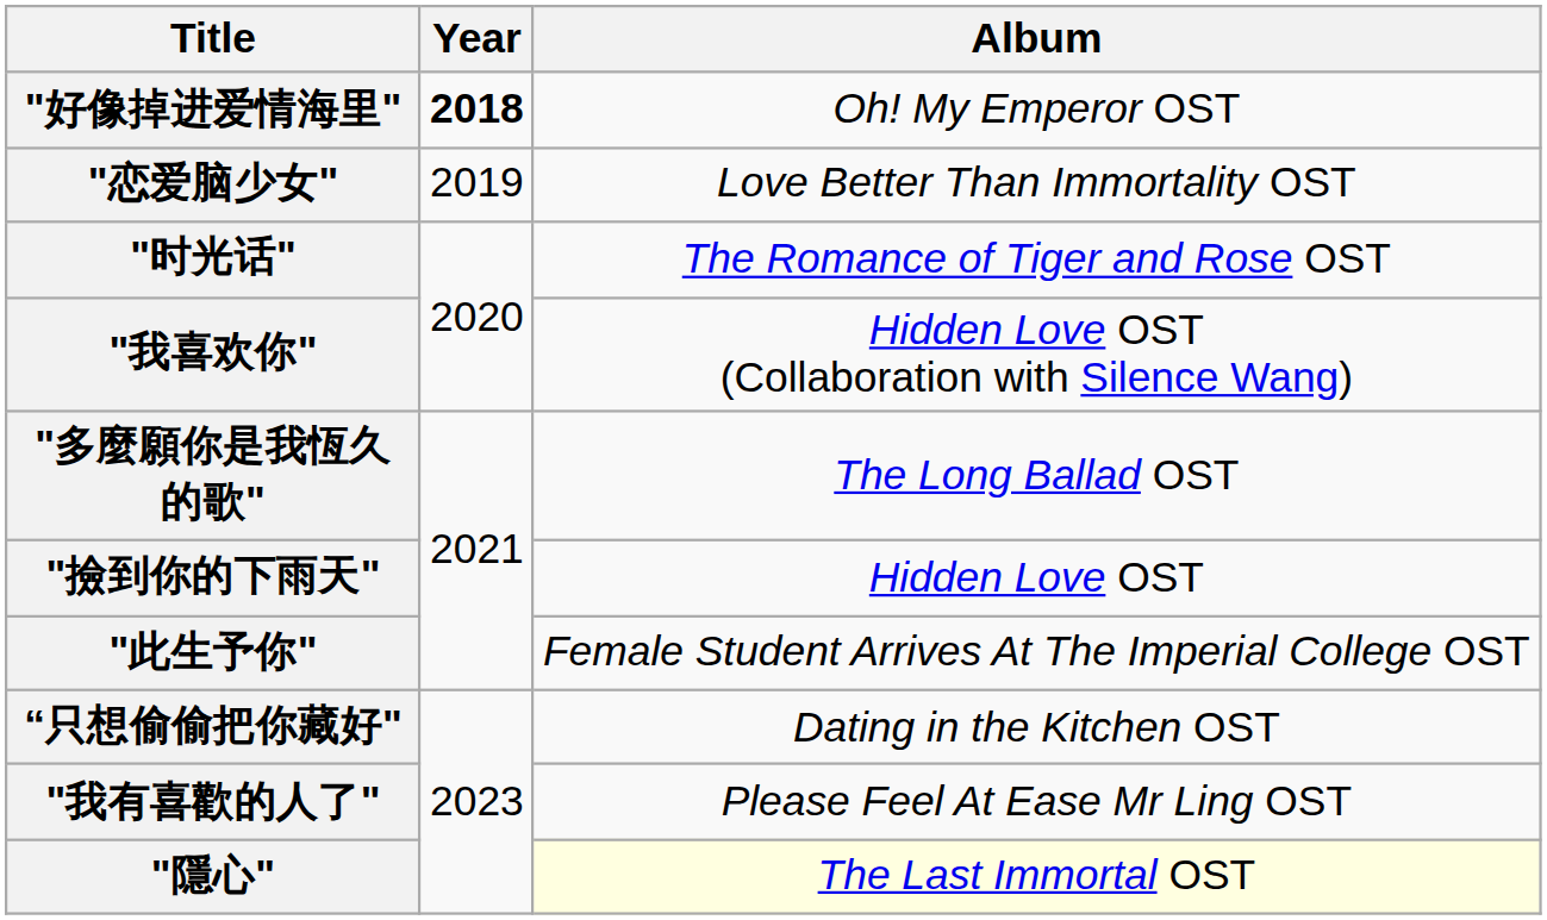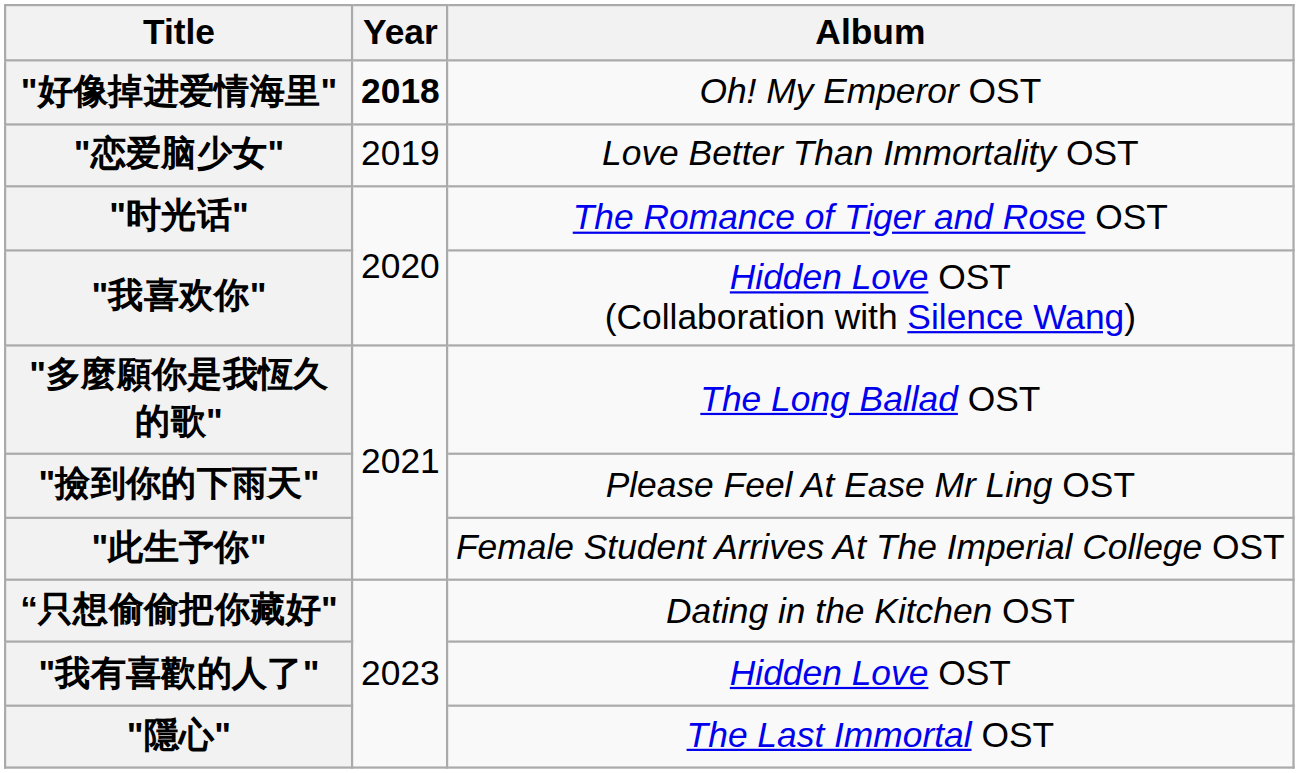"撿到你的下雨天" | Album: Hidden Love OST -> Please Feel At Ease Mr Ling OST
"我有喜歡的人了" | Album: Please Feel At Ease Mr Ling OST -> Hidden Love OST
"隱心" | Album: lightyellow background -> no background
